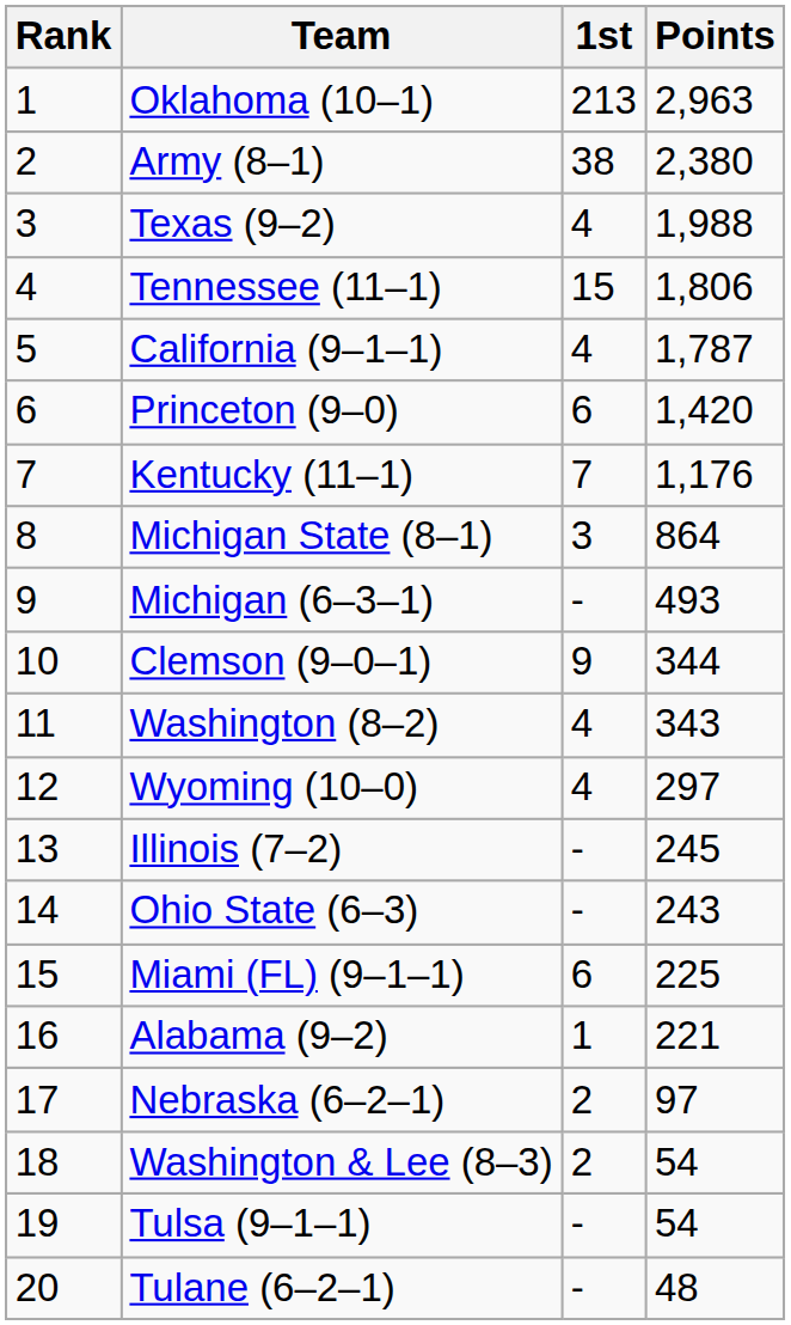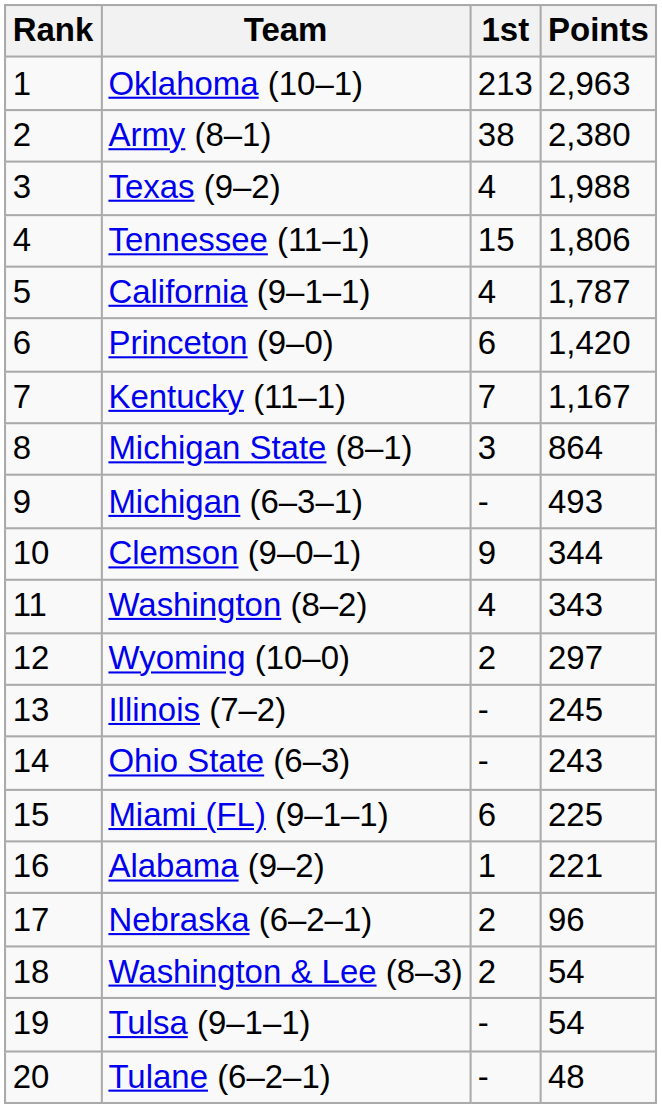Kentucky (11–1) | Points: 1,176 -> 1,167
Wyoming (10–0) | 1st: 4 -> 2
Nebraska (6–2–1) | Points: 97 -> 96
